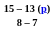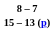rows swapped: 8 – 7 <-> 15 – 13 (p)
